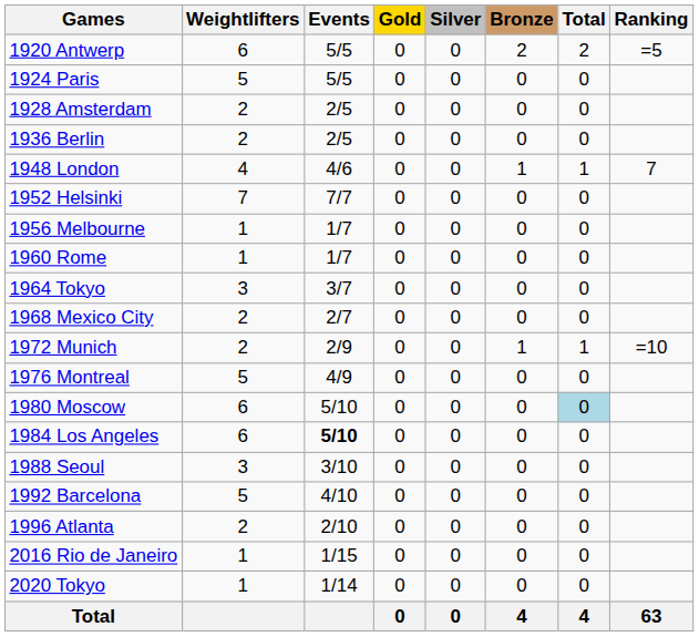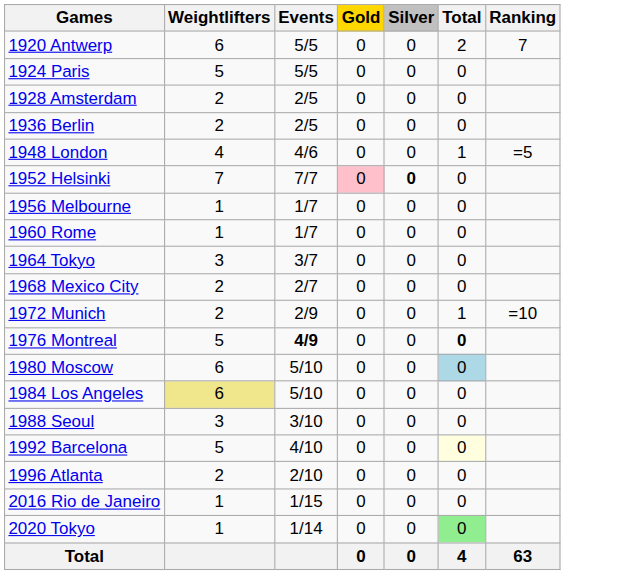- column: Bronze | 2 | 0 | 0 | 0 | 1 | 0 | 0 | 0 | 0 | 0 | 1 | 0 | 0 | 0 | 0 | 0 | 0 | 0 | 0 | 4
1920 Antwerp | Ranking: =5 -> 7
1948 London | Ranking: 7 -> =5
1952 Helsinki | Gold: no background -> pink background
1952 Helsinki | Silver: normal -> bold
1976 Montreal | Events: normal -> bold
1976 Montreal | Total: normal -> bold
1984 Los Angeles | Weightlifters: no background -> khaki background
1984 Los Angeles | Events: bold -> normal
1992 Barcelona | Total: no background -> lightyellow background
2020 Tokyo | Total: no background -> lightgreen background
